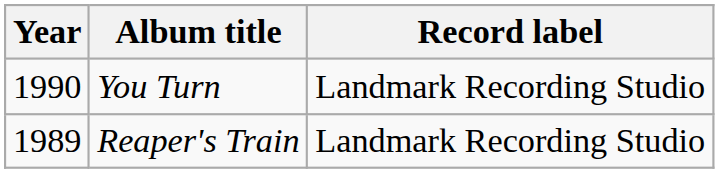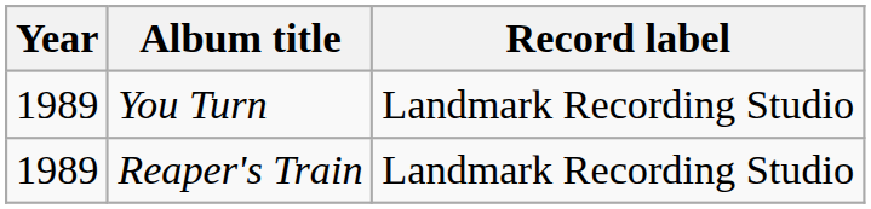You Turn | Year: 1990 -> 1989
